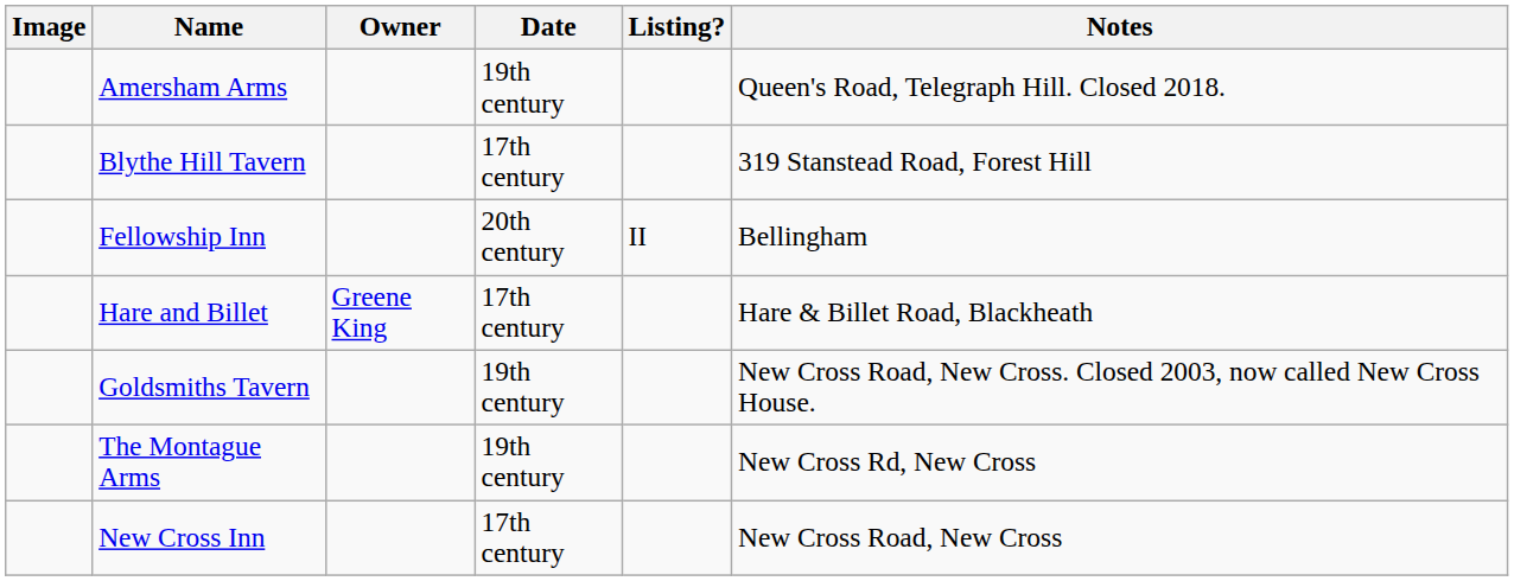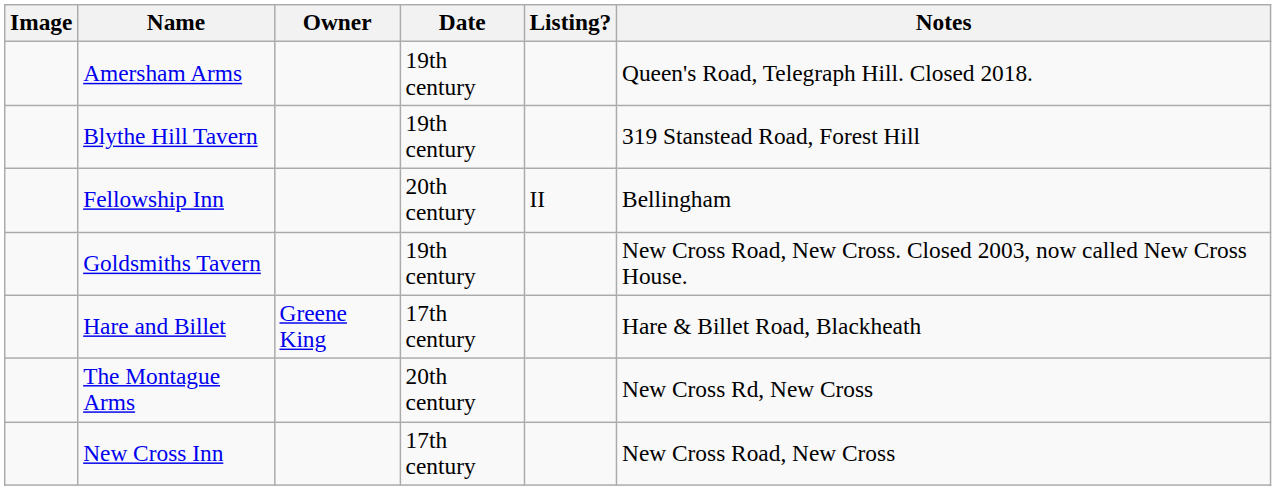Blythe Hill Tavern | Date: 17th century -> 19th century
rows swapped: Goldsmiths Tavern <-> Hare and Billet
The Montague Arms | Date: 19th century -> 20th century
